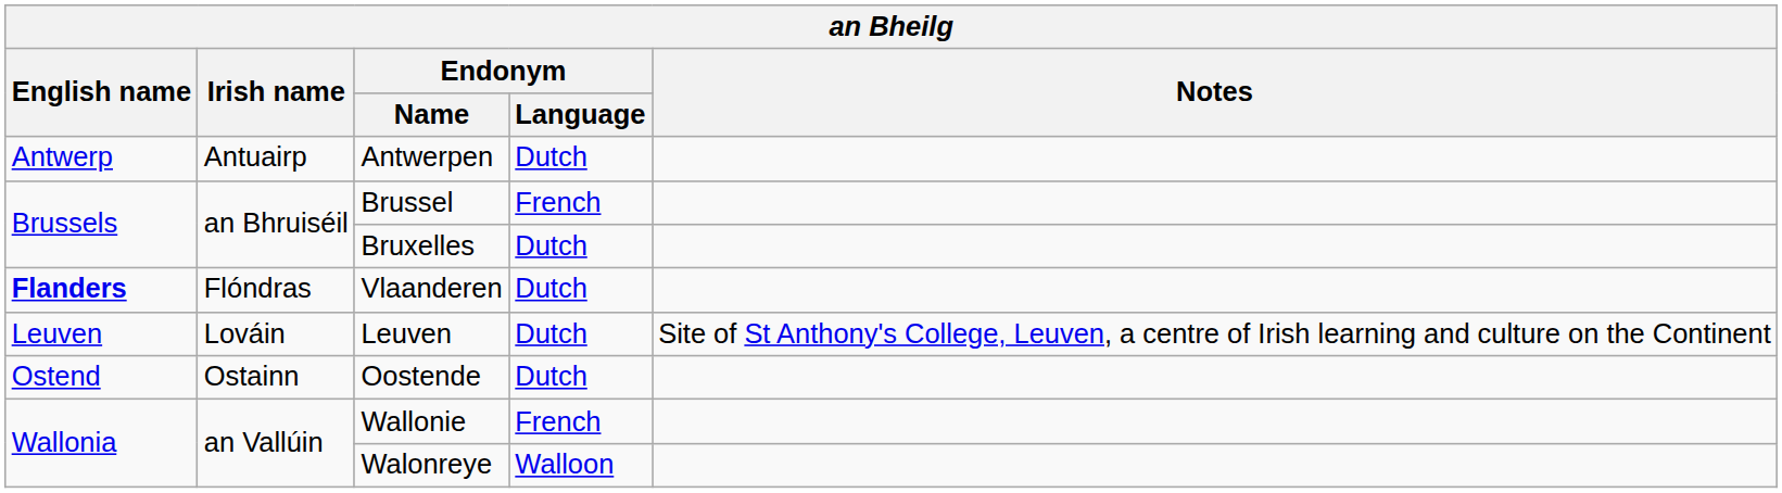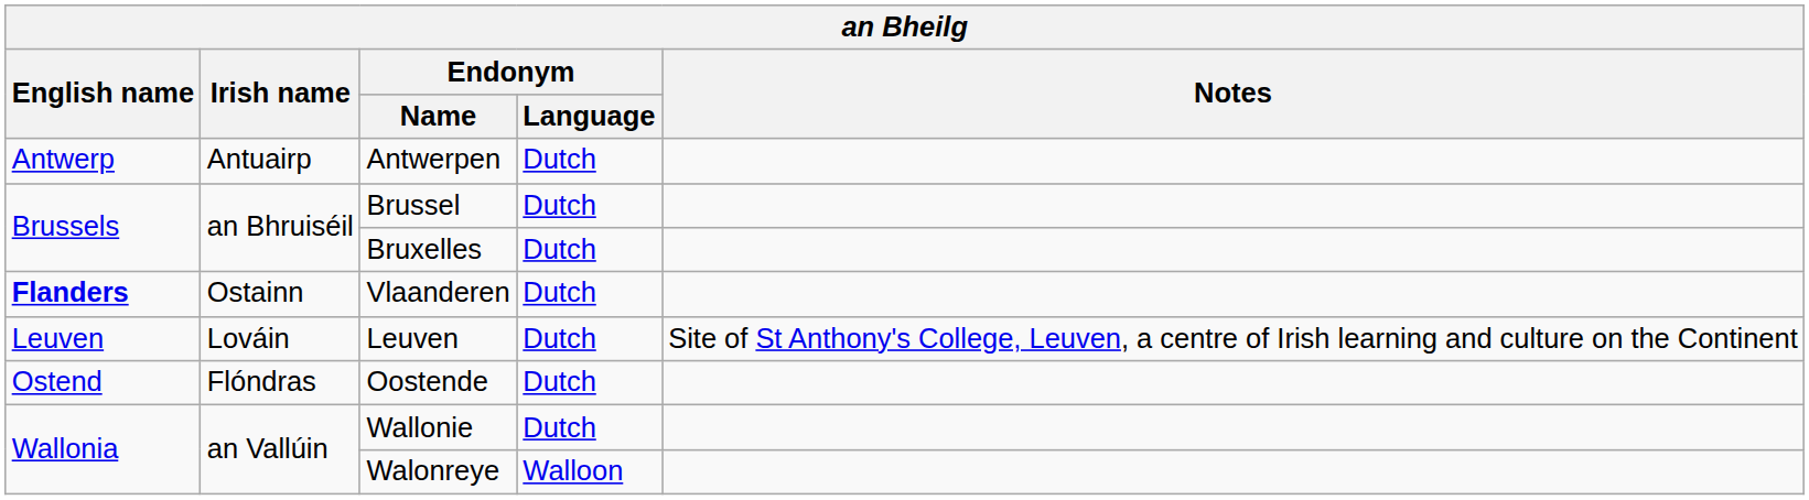Brussel | Endonym / Language: French -> Dutch
Vlaanderen | Irish name: Flóndras -> Ostainn
Oostende | Irish name: Ostainn -> Flóndras
Wallonie | Endonym / Language: French -> Dutch
